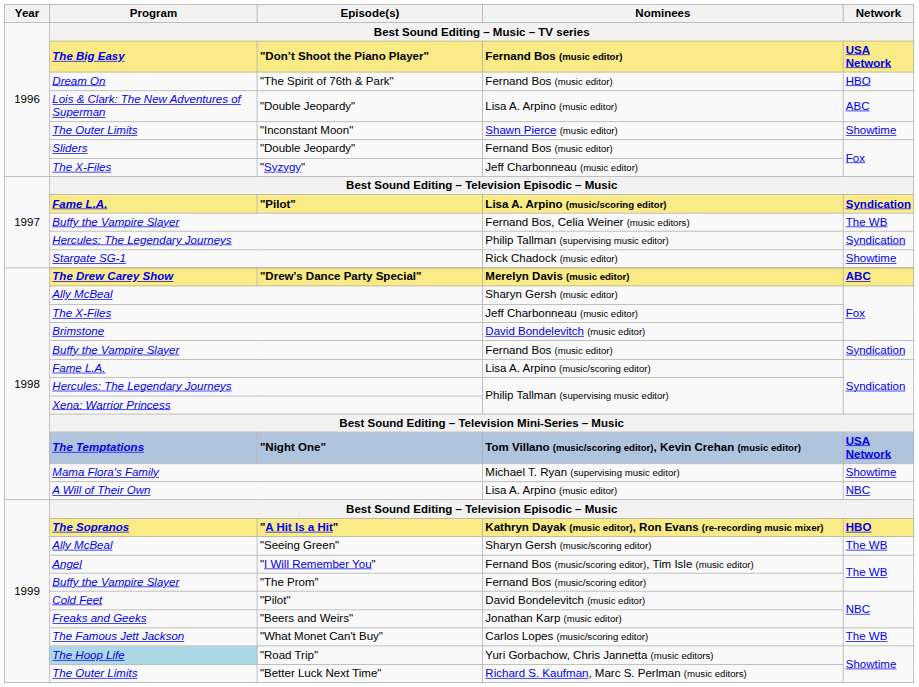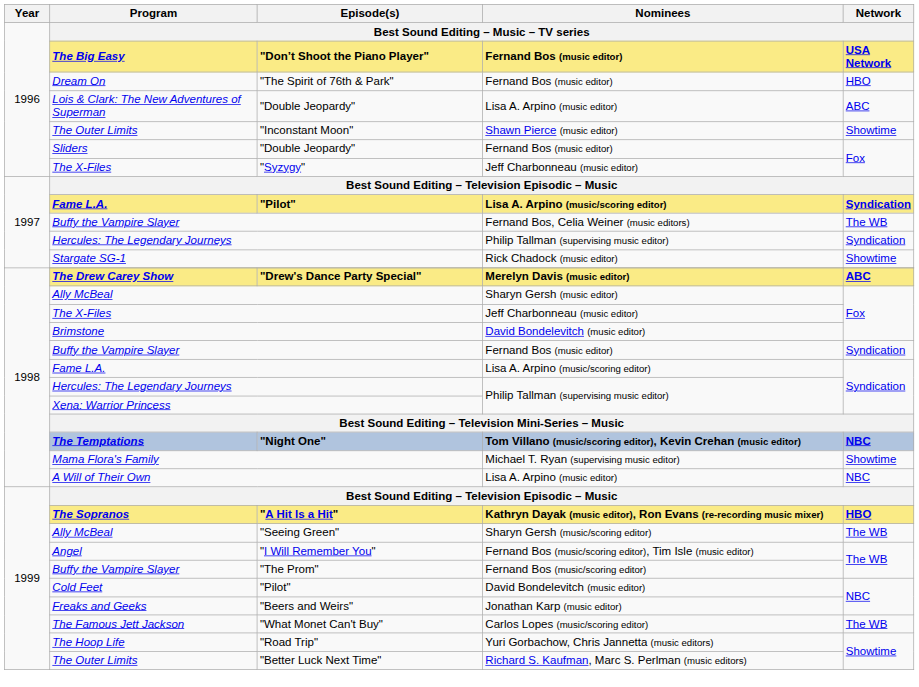"Night One" | Network: USA Network -> NBC
"Road Trip" | Program: lightblue background -> no background
